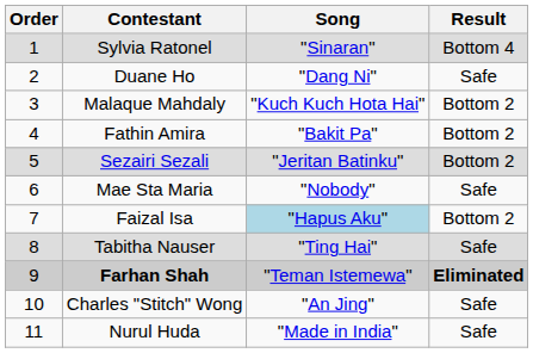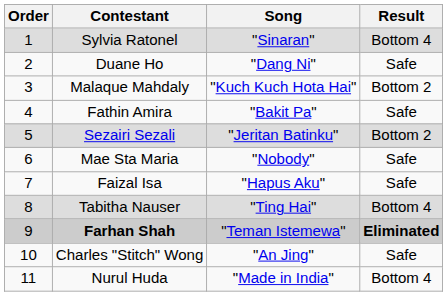Fathin Amira | Result: Bottom 2 -> Safe
Faizal Isa | Song: lightblue background -> no background
Faizal Isa | Result: Bottom 2 -> Safe
Tabitha Nauser | Result: Safe -> Bottom 4
Nurul Huda | Result: Safe -> Bottom 4
